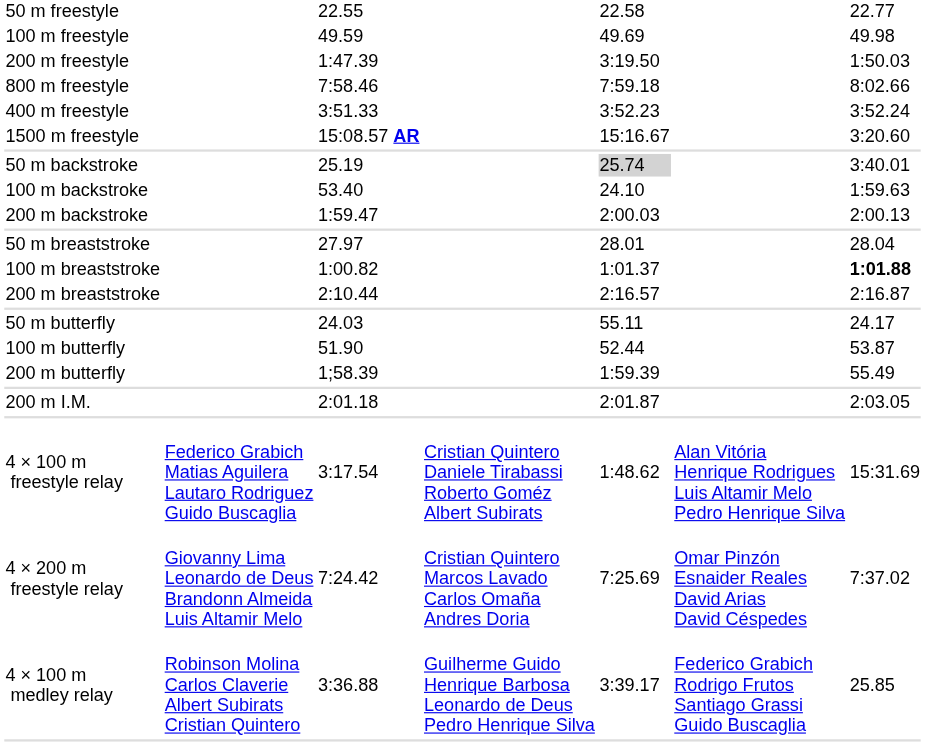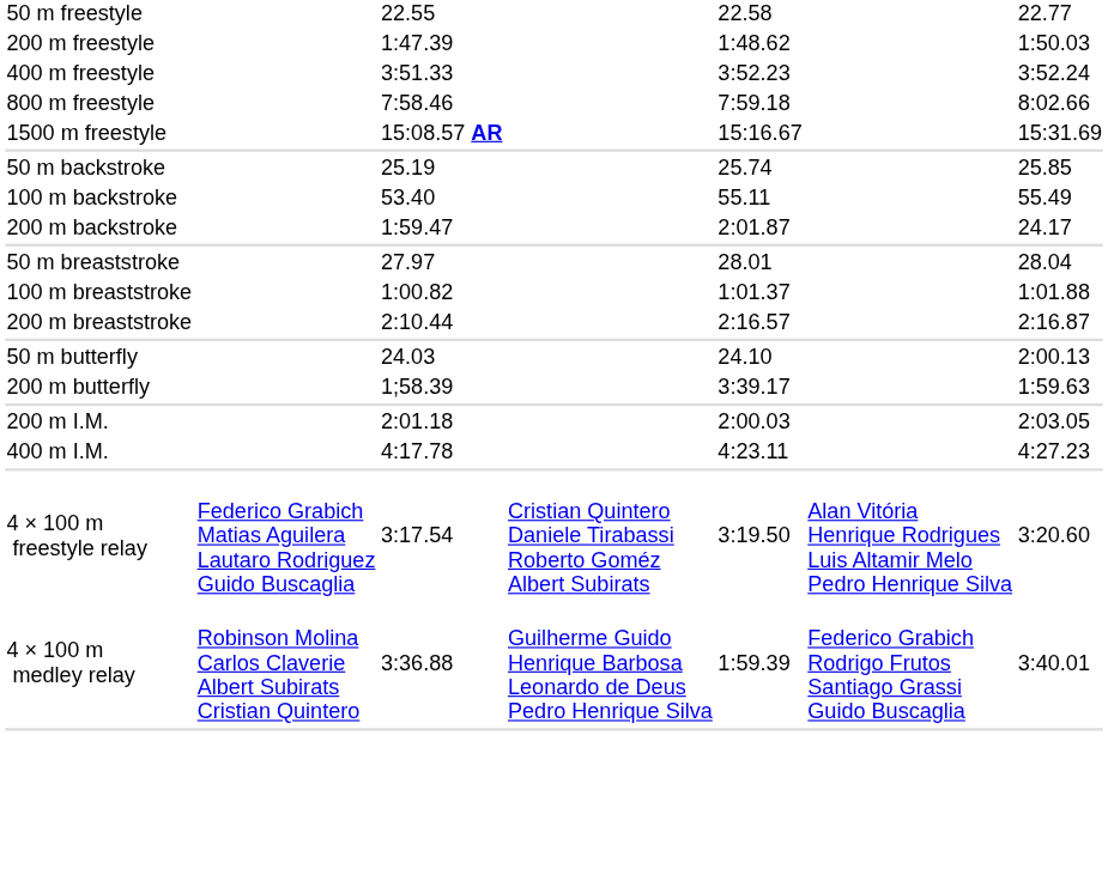- row: 100 m freestyle | 49.59 | 49.69 | 49.98
200 m freestyle | column 5: 3:19.50 -> 1:48.62
rows swapped: 400 m freestyle <-> 800 m freestyle
1500 m freestyle | column 7: 3:20.60 -> 15:31.69
50 m backstroke | column 5: lightgrey background -> no background
50 m backstroke | column 7: 3:40.01 -> 25.85
100 m backstroke | column 5: 24.10 -> 55.11
100 m backstroke | column 7: 1:59.63 -> 55.49
200 m backstroke | column 5: 2:00.03 -> 2:01.87
200 m backstroke | column 7: 2:00.13 -> 24.17
100 m breaststroke | column 7: bold -> normal
50 m butterfly | column 5: 55.11 -> 24.10
50 m butterfly | column 7: 24.17 -> 2:00.13
- row: 100 m butterfly | 51.90 | 52.44 | 53.87
200 m butterfly | column 5: 1:59.39 -> 3:39.17
200 m butterfly | column 7: 55.49 -> 1:59.63
200 m I.M. | column 5: 2:01.87 -> 2:00.03
+ row: 400 m I.M. | 4:17.78 | 4:23.11 | 4:27.23
4 × 100 m freestyle relay | column 5: 1:48.62 -> 3:19.50
4 × 100 m freestyle relay | column 7: 15:31.69 -> 3:20.60
- row: 4 × 200 m freestyle relay | Giovanny Lima Leonardo de Deus Brandonn Almeida Luis Altamir Melo | 7:24.42 | Cristian Quintero Marcos Lavado Carlos Omaña Andres Doria | 7:25.69 | Omar Pinzón Esnaider Reales David Arias David Céspedes | 7:37.02
4 × 100 m medley relay | column 5: 3:39.17 -> 1:59.39
4 × 100 m medley relay | column 7: 25.85 -> 3:40.01
